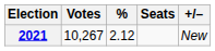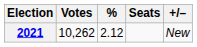2021 | Votes: 10,267 -> 10,262
